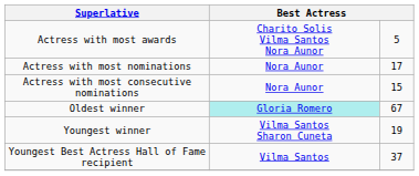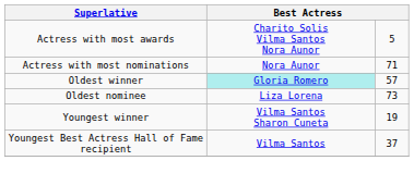Actress with most nominations | column 3: 17 -> 71
- row: Actress with most consecutive nominations | Nora Aunor | 15
Oldest winner | column 3: 67 -> 57
+ row: Oldest nominee | Liza Lorena | 73
